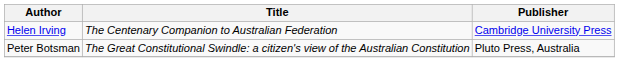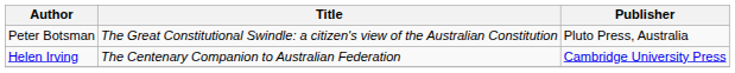rows swapped: Peter Botsman <-> Helen Irving
